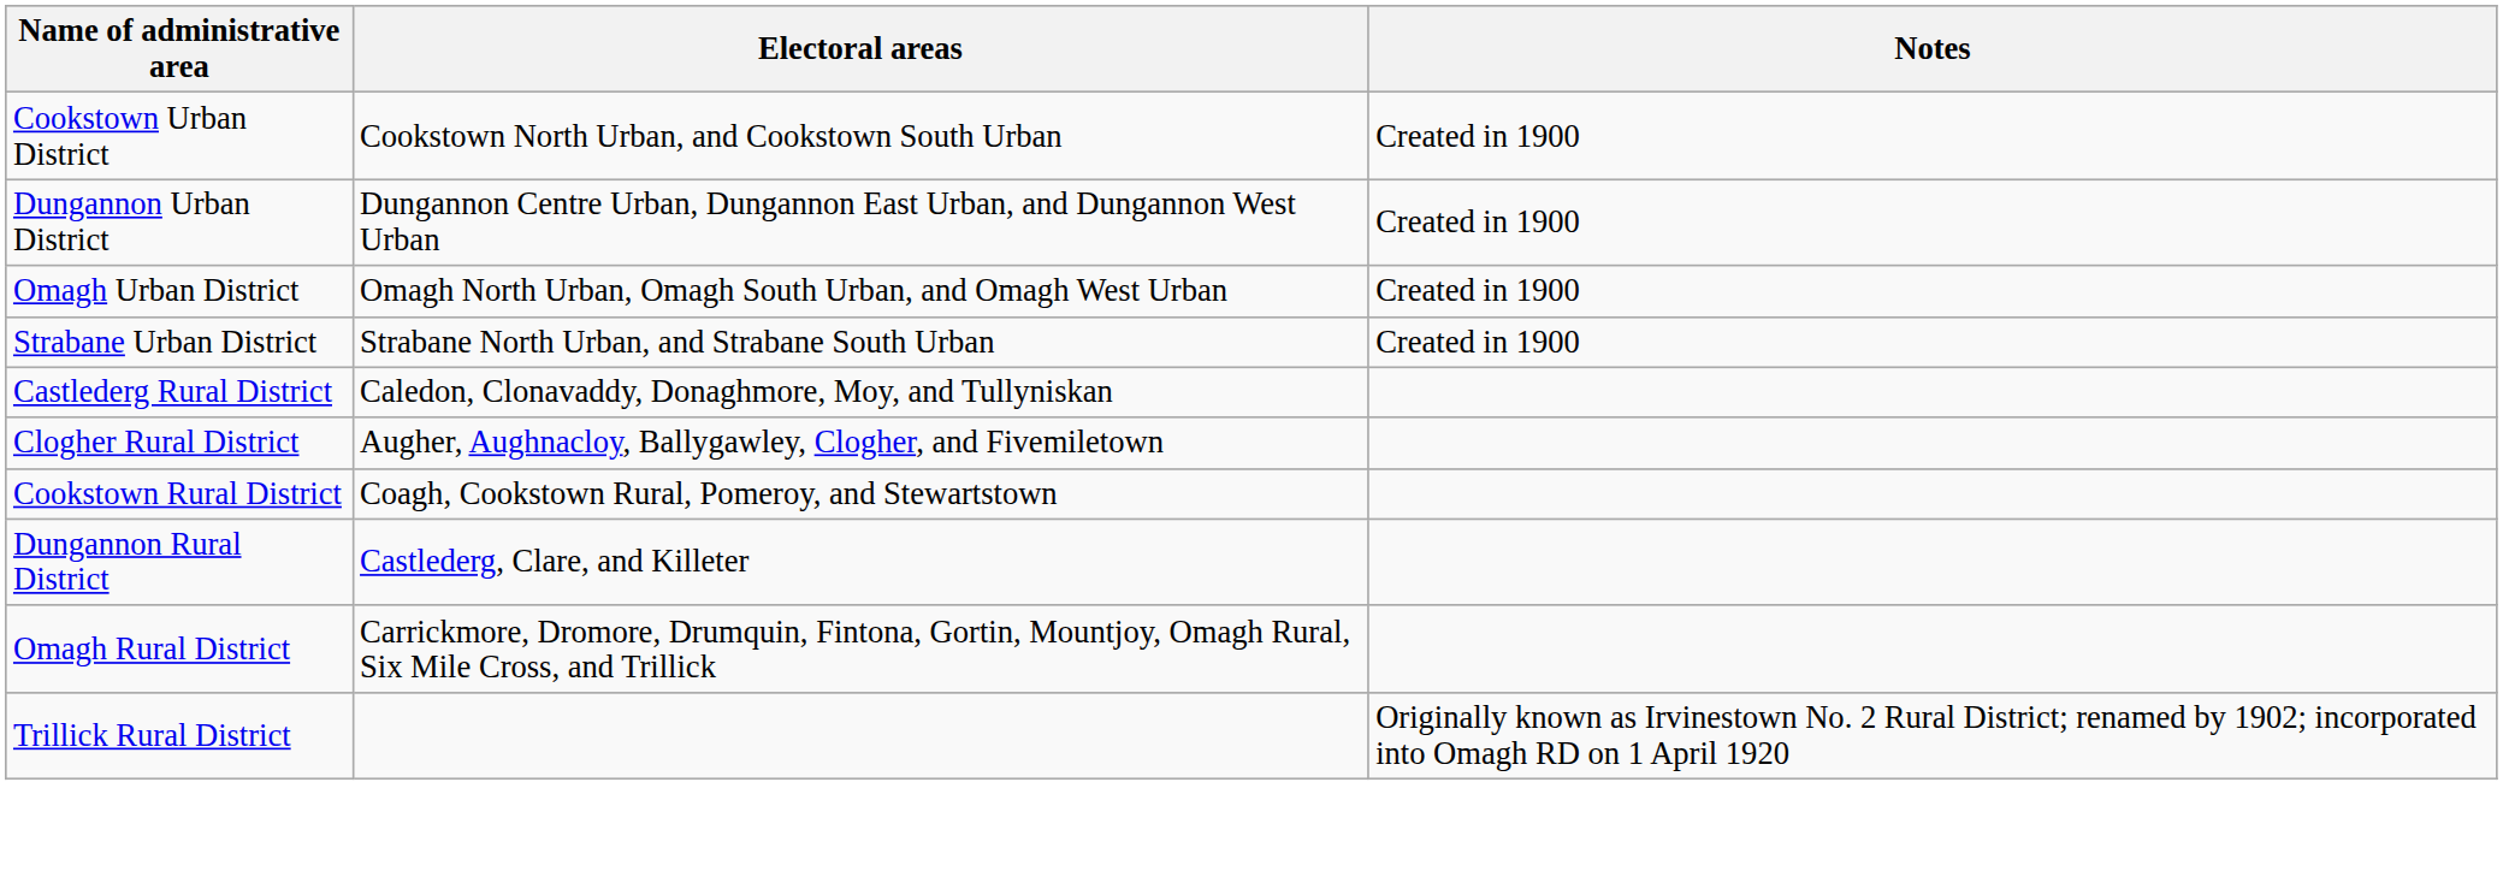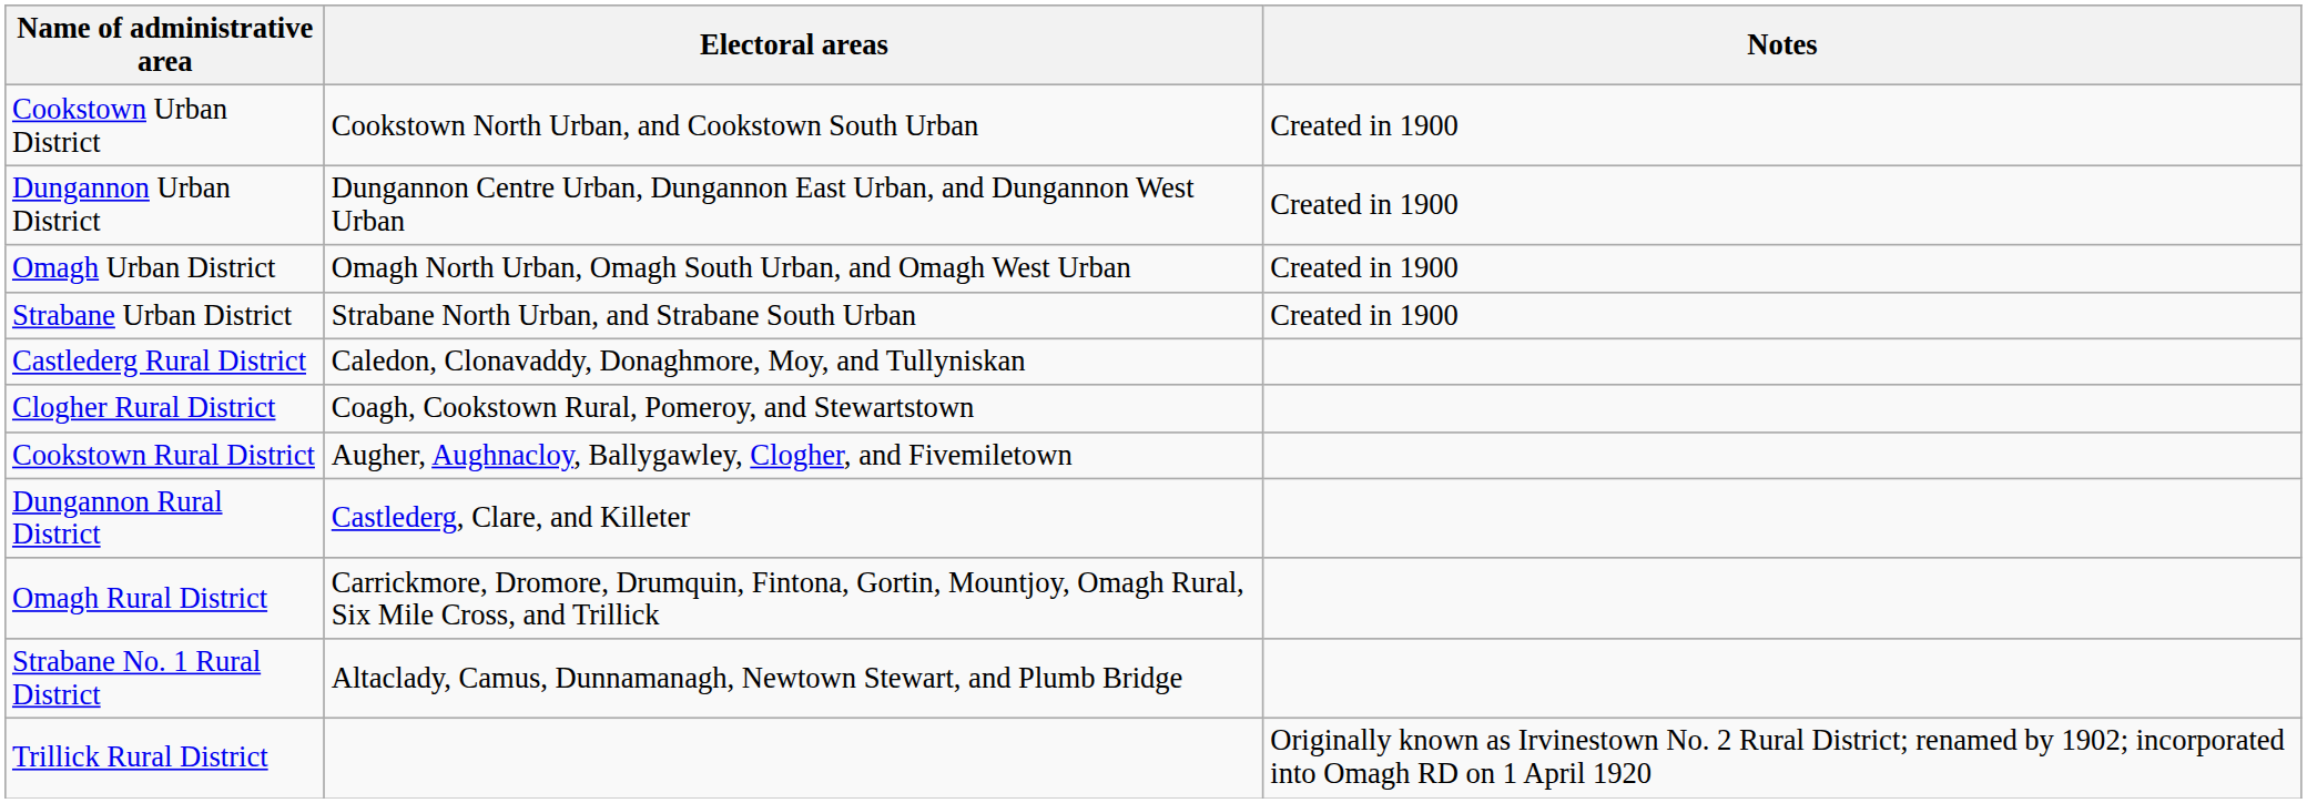Clogher Rural District | Electoral areas: Augher, Aughnacloy, Ballygawley, Clogher, and Fivemiletown -> Coagh, Cookstown Rural, Pomeroy, and Stewartstown
Cookstown Rural District | Electoral areas: Coagh, Cookstown Rural, Pomeroy, and Stewartstown -> Augher, Aughnacloy, Ballygawley, Clogher, and Fivemiletown
+ row: Strabane No. 1 Rural District | Altaclady, Camus, Dunnamanagh, Newtown Stewart, and Plumb Bridge
